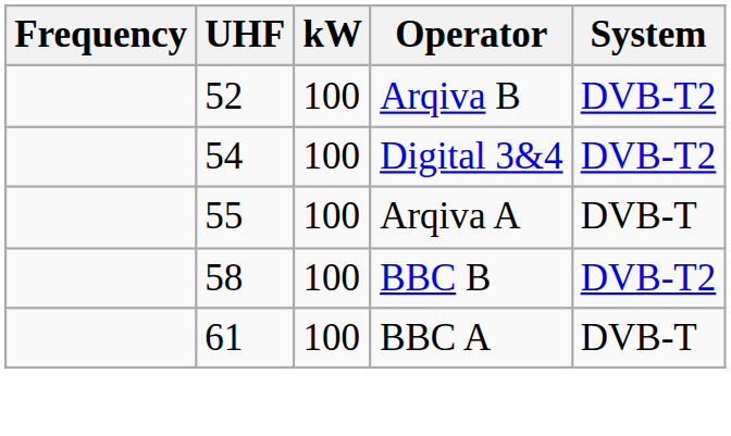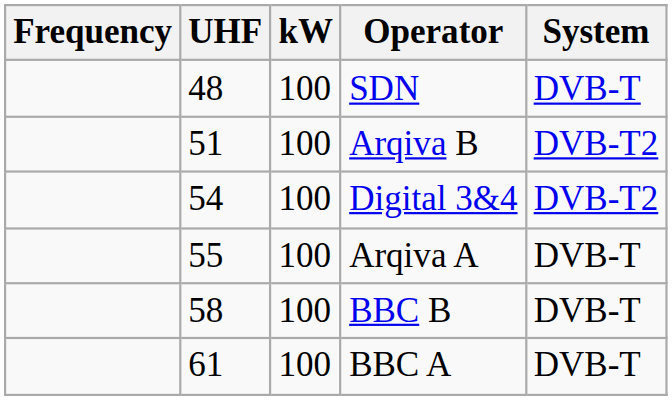+ row: 48 | 100 | SDN | DVB-T
Arqiva B | UHF: 52 -> 51
BBC B | System: DVB-T2 -> DVB-T
